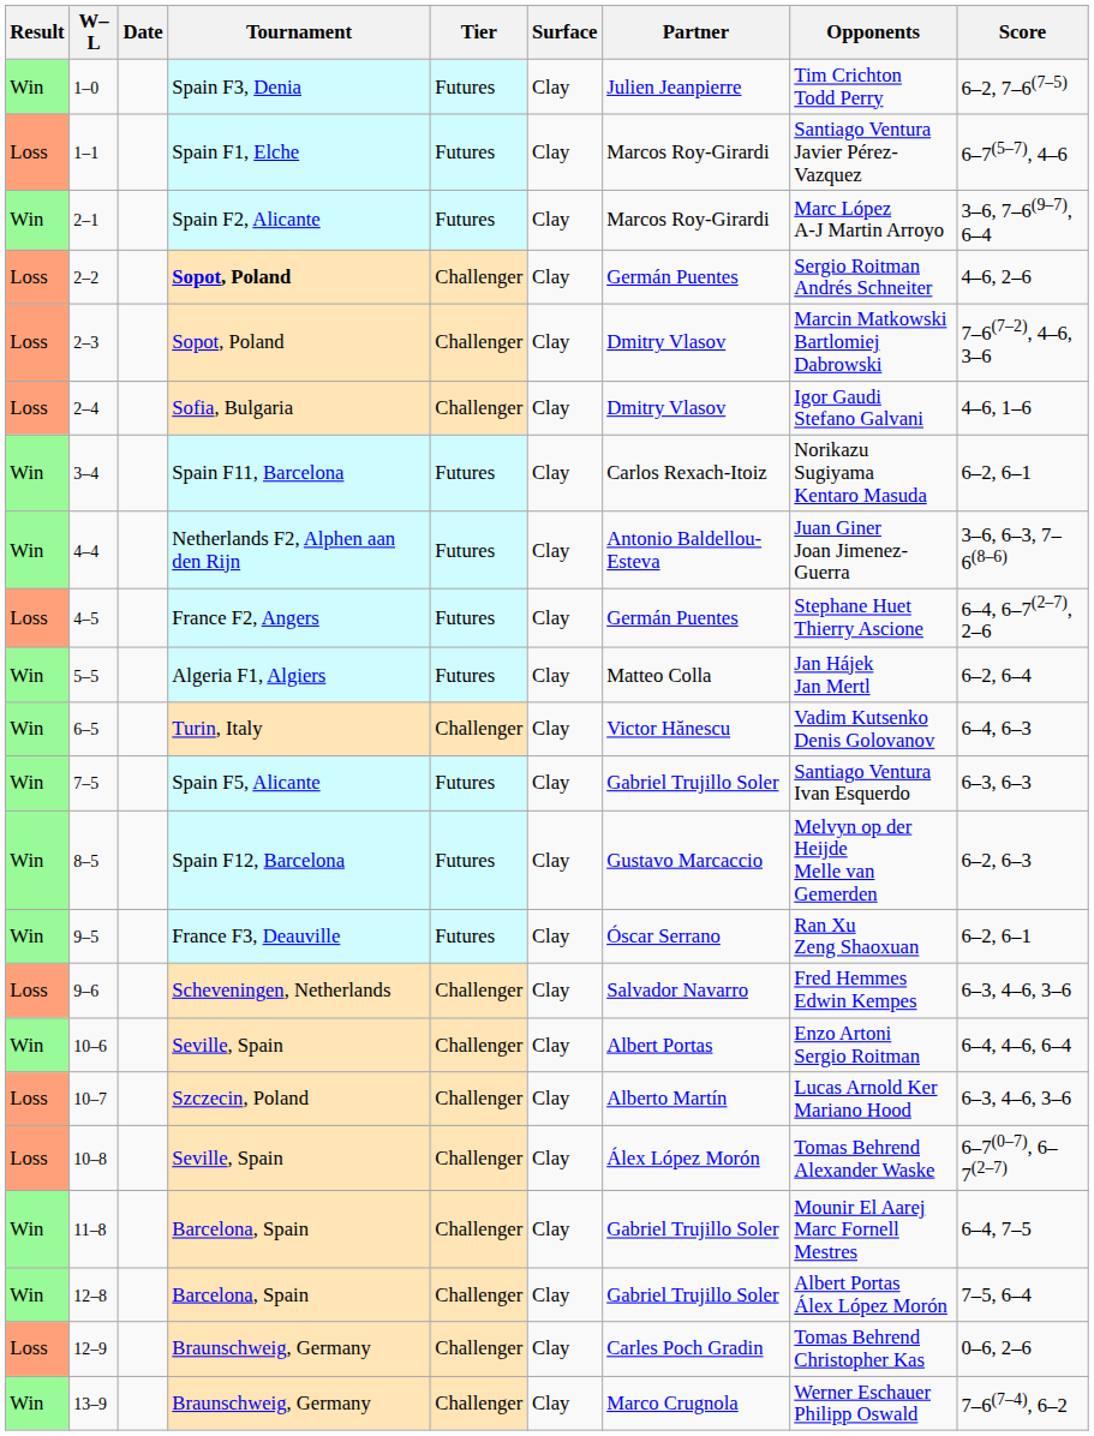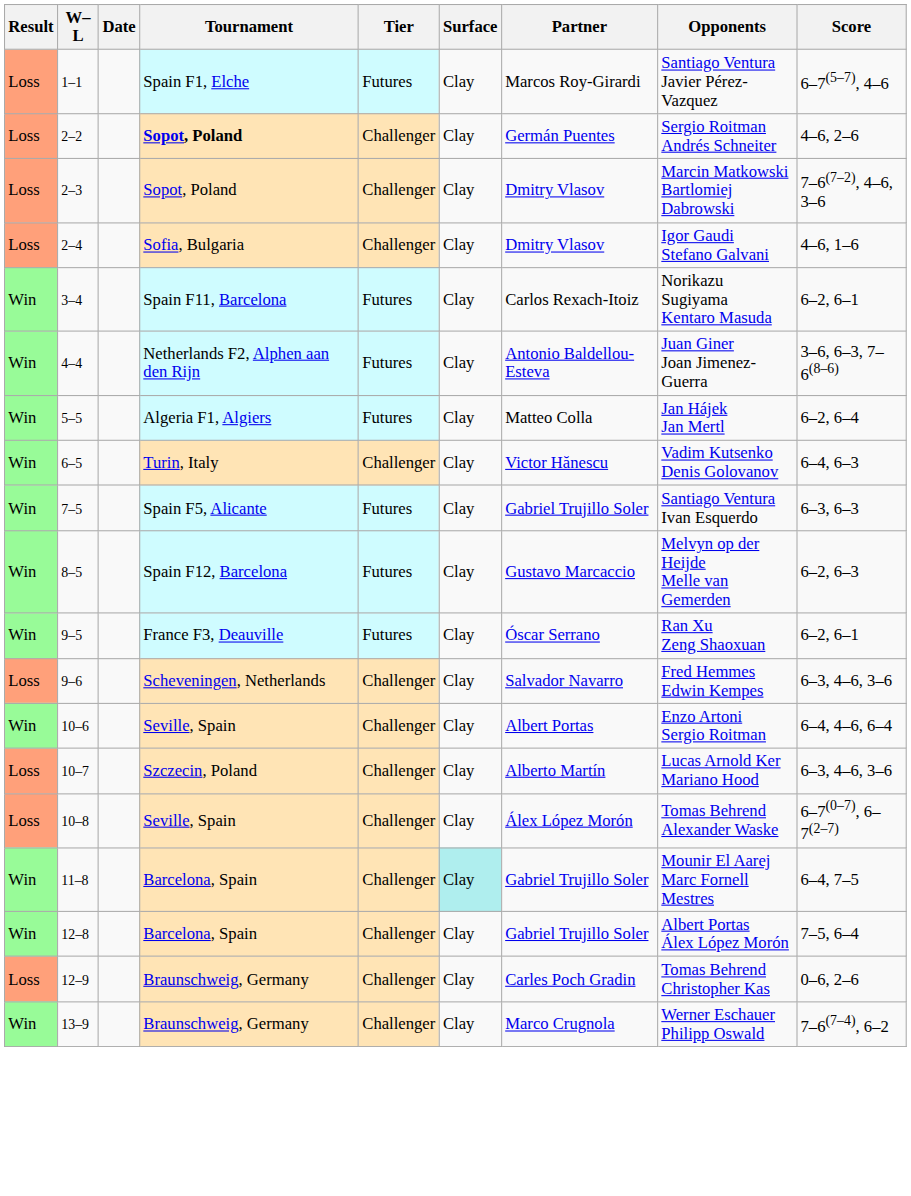- row: Win | 1–0 | Spain F3, Denia | Futures | Clay | Julien Jeanpierre | Tim Crichton Todd Perry | 6–2, 7–6(7–5)
- row: Win | 2–1 | Spain F2, Alicante | Futures | Clay | Marcos Roy-Girardi | Marc López A-J Martin Arroyo | 3–6, 7–6(9–7), 6–4
- row: Loss | 4–5 | France F2, Angers | Futures | Clay | Germán Puentes | Stephane Huet Thierry Ascione | 6–4, 6–7(2–7), 2–6
11–8 | Surface: no background -> paleturquoise background
